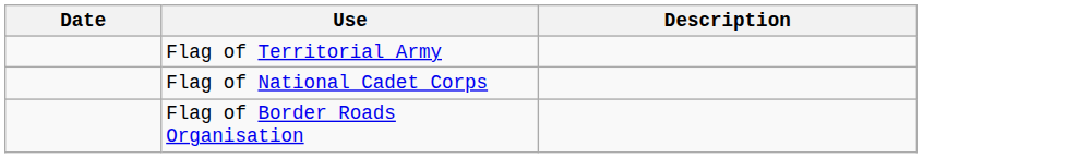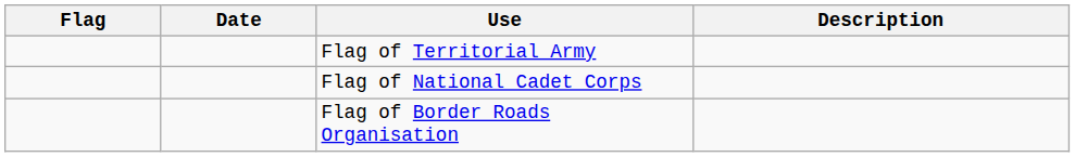+ column: Flag
